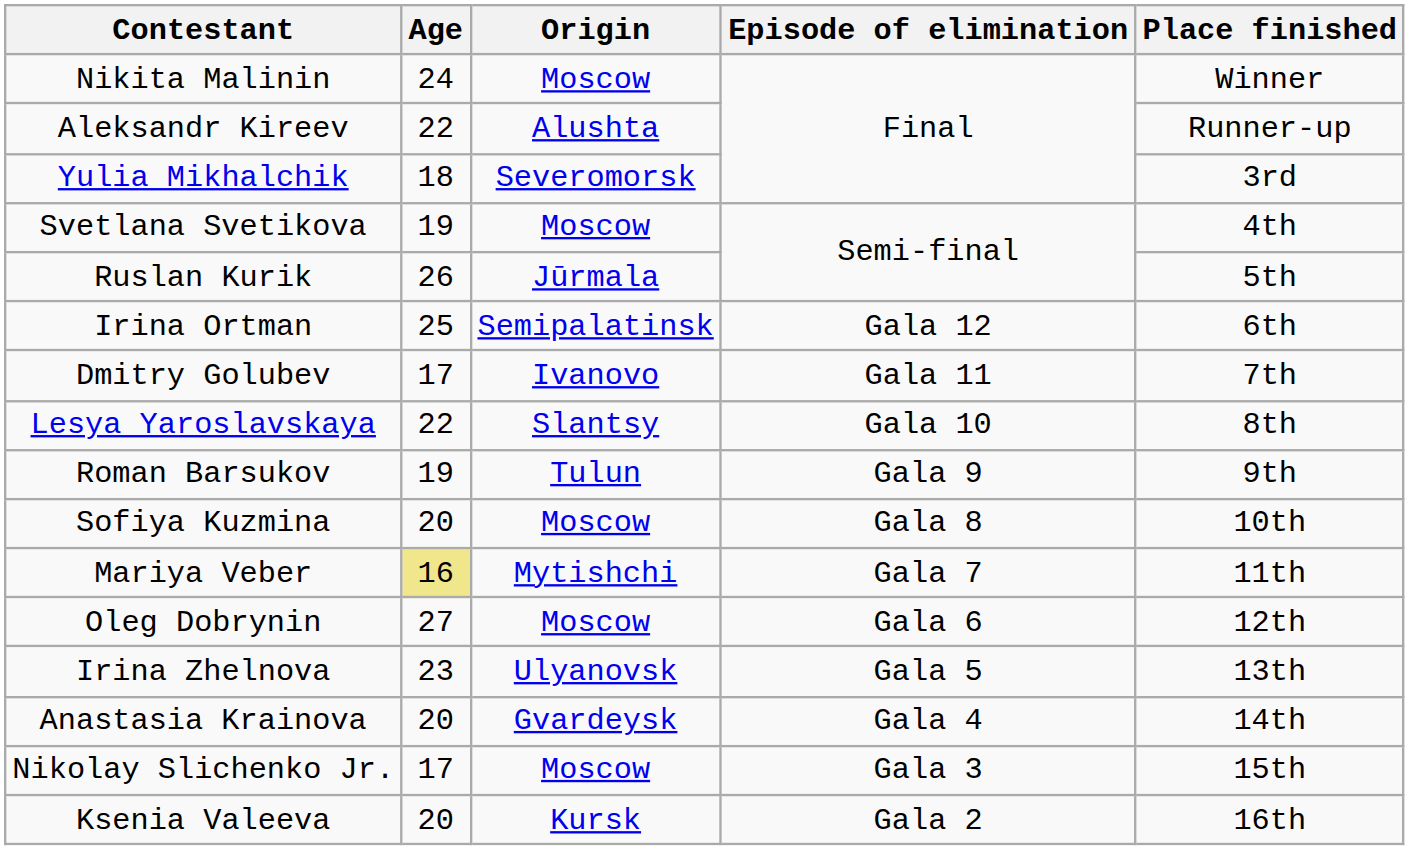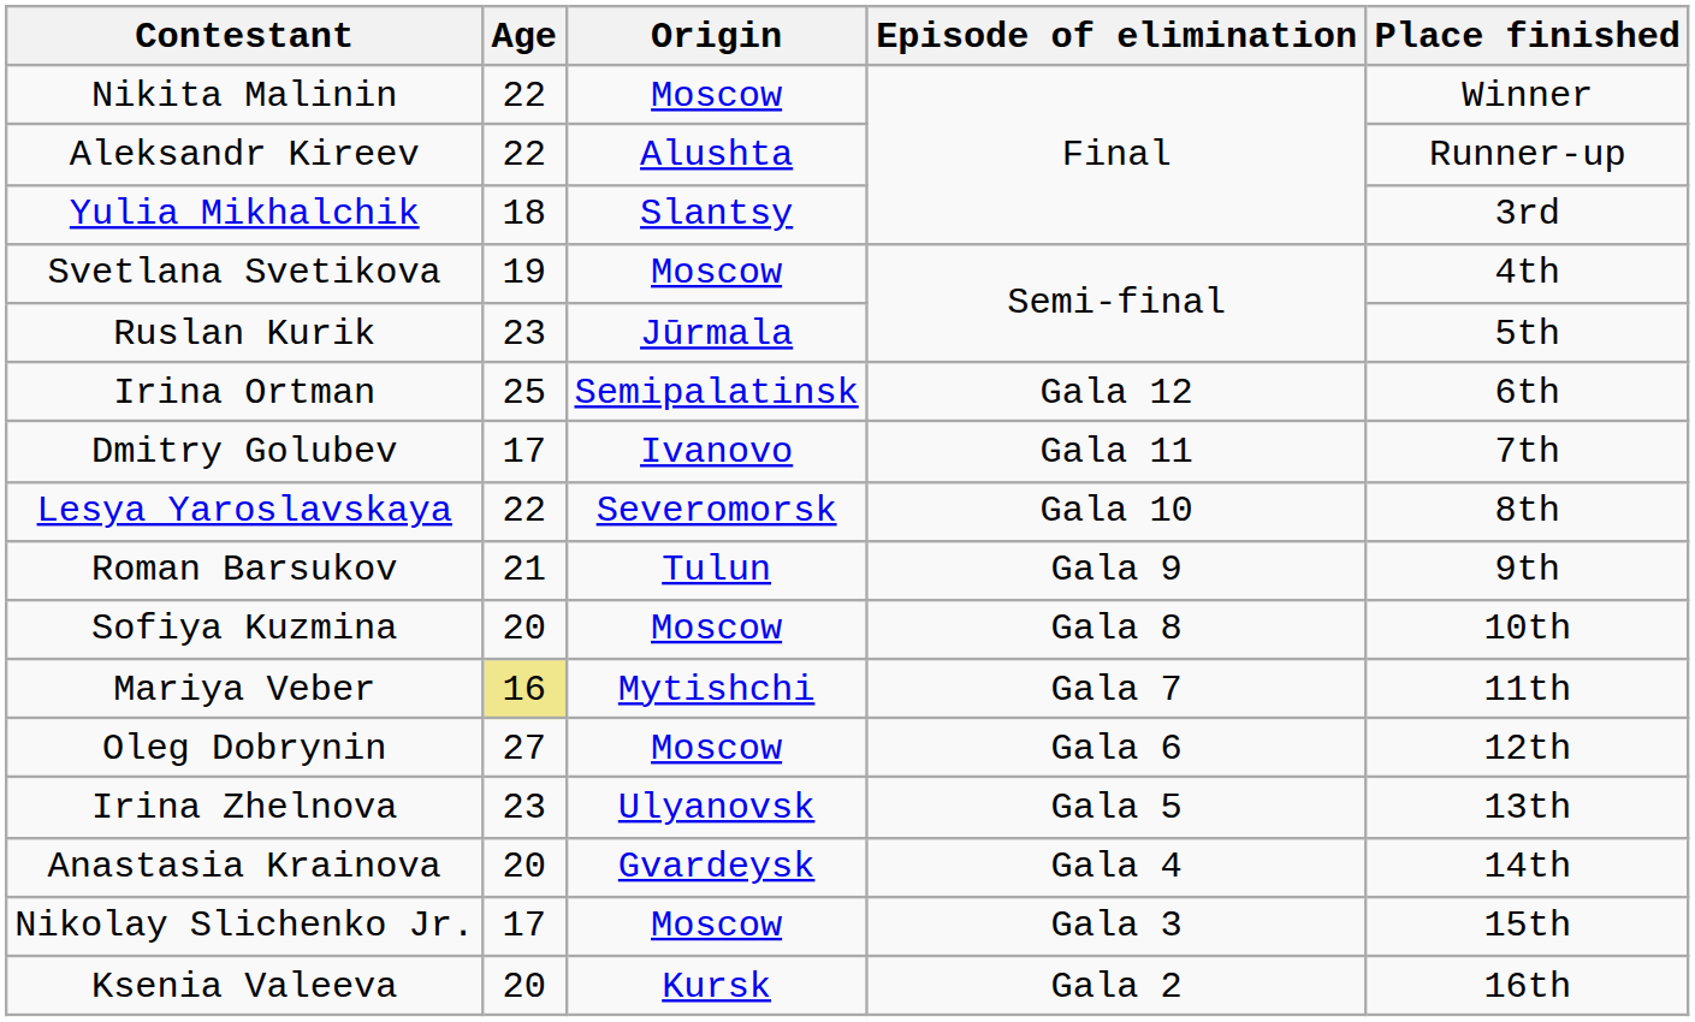Nikita Malinin | Age: 24 -> 22
Yulia Mikhalchik | Origin: Severomorsk -> Slantsy
Ruslan Kurik | Age: 26 -> 23
Lesya Yaroslavskaya | Origin: Slantsy -> Severomorsk
Roman Barsukov | Age: 19 -> 21
